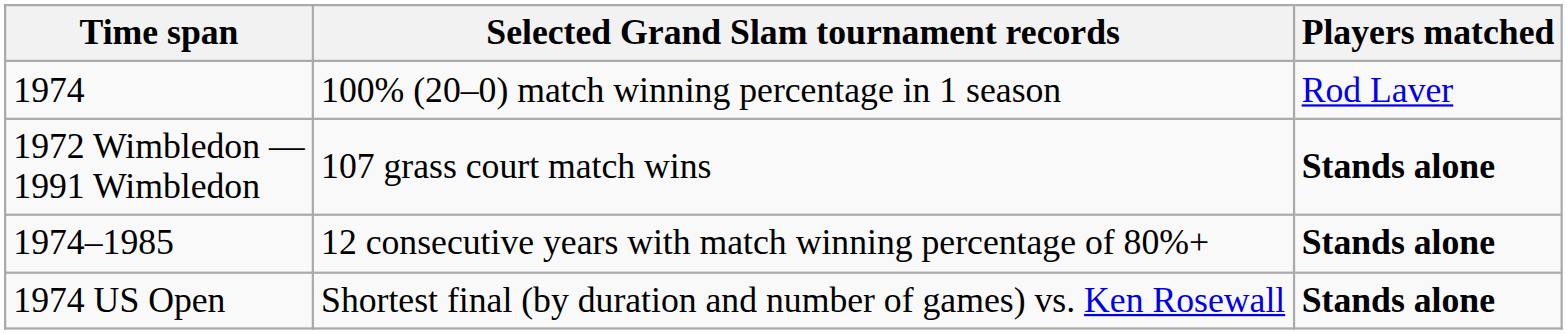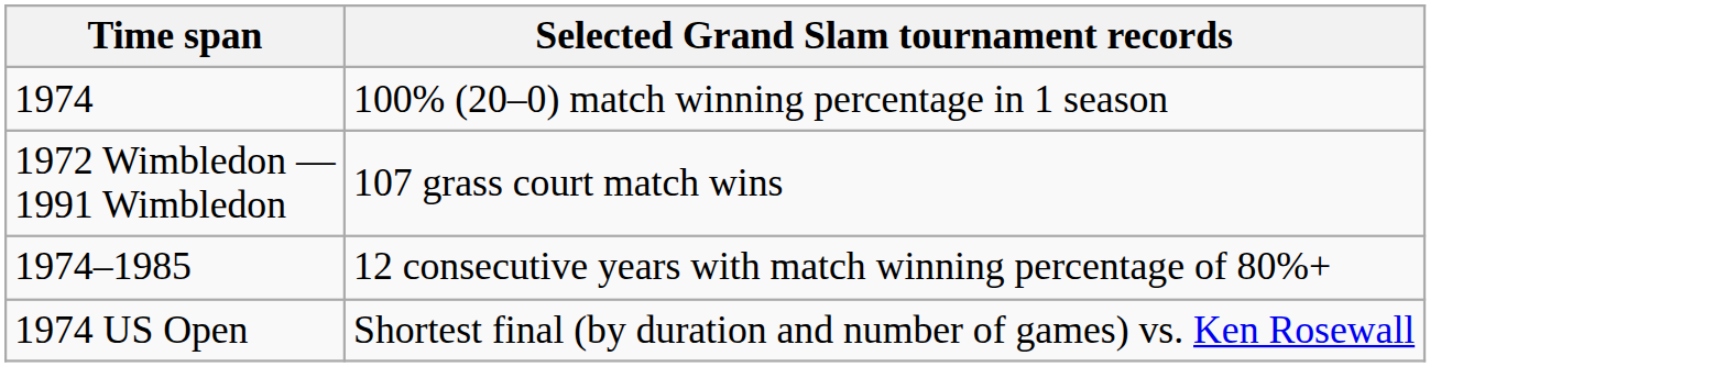- column: Players matched | Rod Laver | Stands alone | Stands alone | Stands alone
